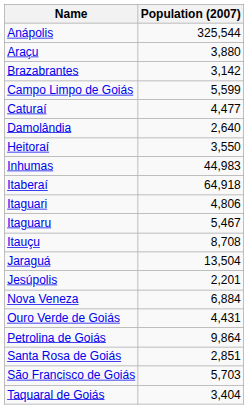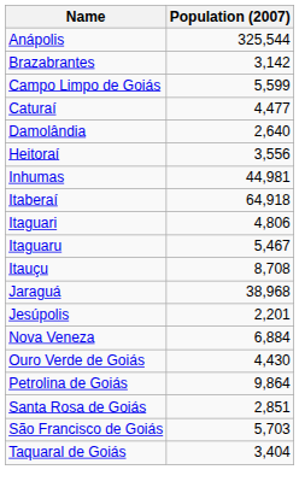- row: Araçu | 3,880
Heitoraí | Population (2007): 3,550 -> 3,556
Inhumas | Population (2007): 44,983 -> 44,981
Jaraguá | Population (2007): 13,504 -> 38,968
Ouro Verde de Goiás | Population (2007): 4,431 -> 4,430
